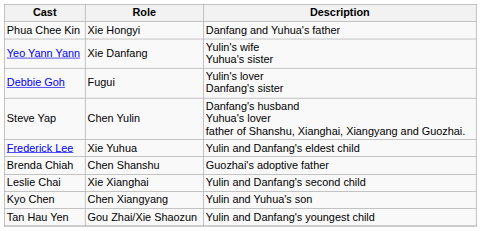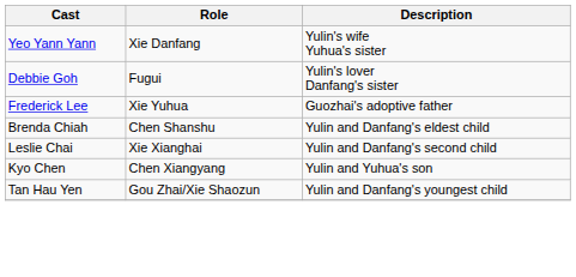- row: Phua Chee Kin | Xie Hongyi | Danfang and Yuhua's father
- row: Steve Yap | Chen Yulin | Danfang's husband Yuhua's lover father of Shanshu, Xianghai, Xiangyang and Guozhai.
Frederick Lee | Description: Yulin and Danfang's eldest child -> Guozhai's adoptive father
Brenda Chiah | Description: Guozhai's adoptive father -> Yulin and Danfang's eldest child
